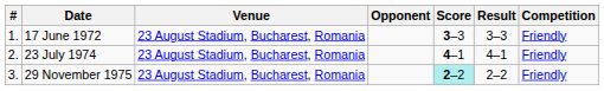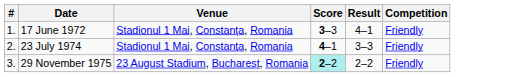- column: Opponent
17 June 1972 | Venue: 23 August Stadium, Bucharest, Romania -> Stadionul 1 Mai, Constanța, Romania
17 June 1972 | Result: 3–3 -> 4–1
23 July 1974 | Venue: 23 August Stadium, Bucharest, Romania -> Stadionul 1 Mai, Constanța, Romania
23 July 1974 | Result: 4–1 -> 3–3
